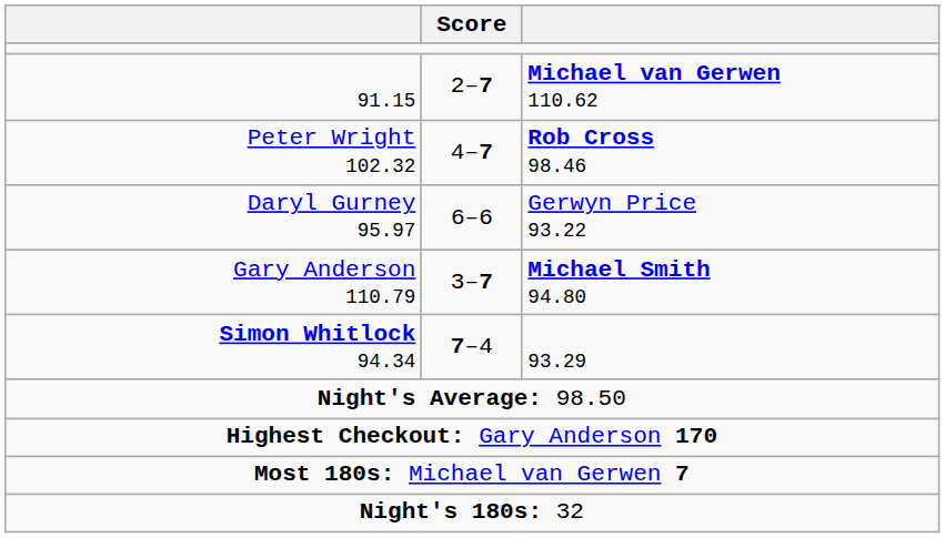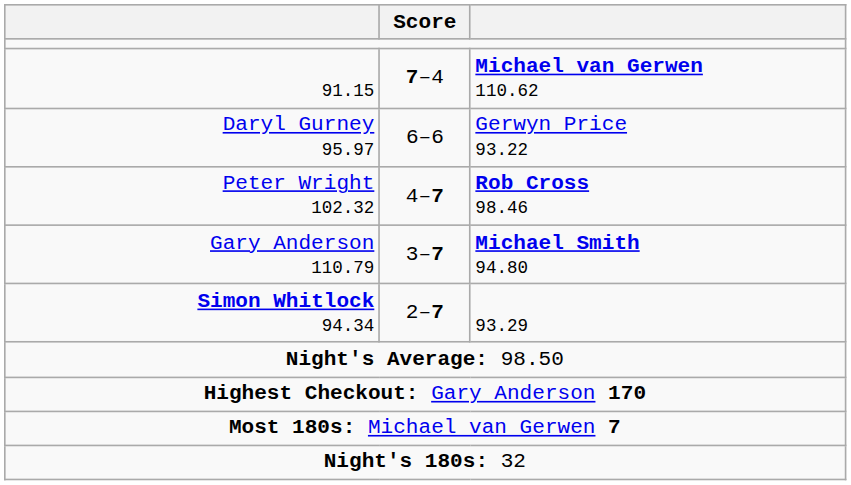91.15 | Score: 2–7 -> 7–4
rows swapped: Daryl Gurney 95.97 <-> Peter Wright 102.32
Simon Whitlock 94.34 | Score: 7–4 -> 2–7
